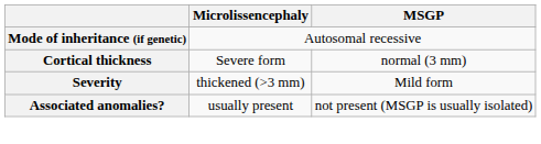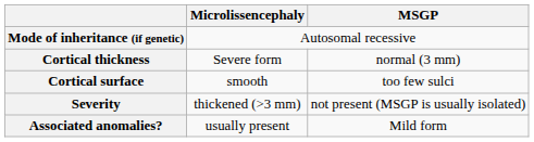+ row: Cortical surface | smooth | too few sulci
Severity | MSGP: Mild form -> not present (MSGP is usually isolated)
Associated anomalies? | MSGP: not present (MSGP is usually isolated) -> Mild form
